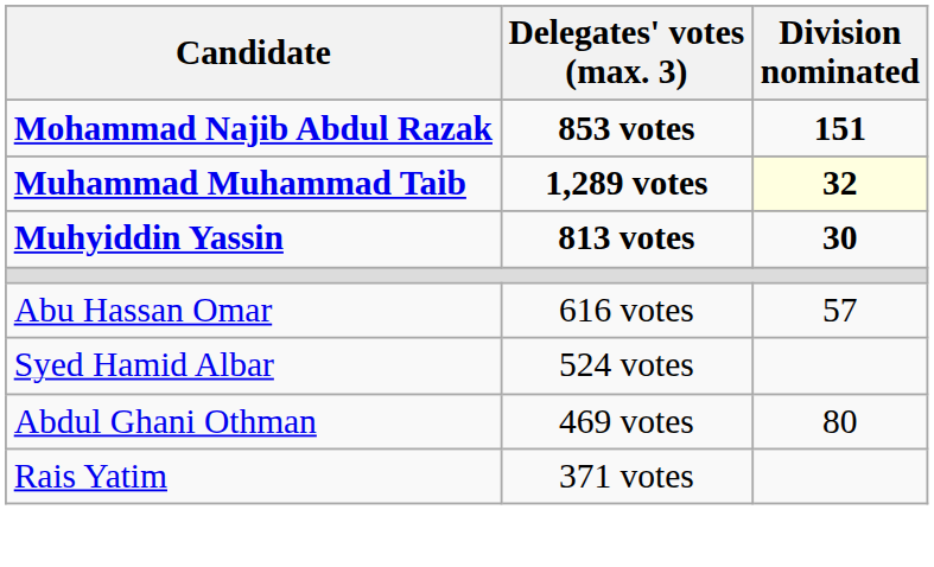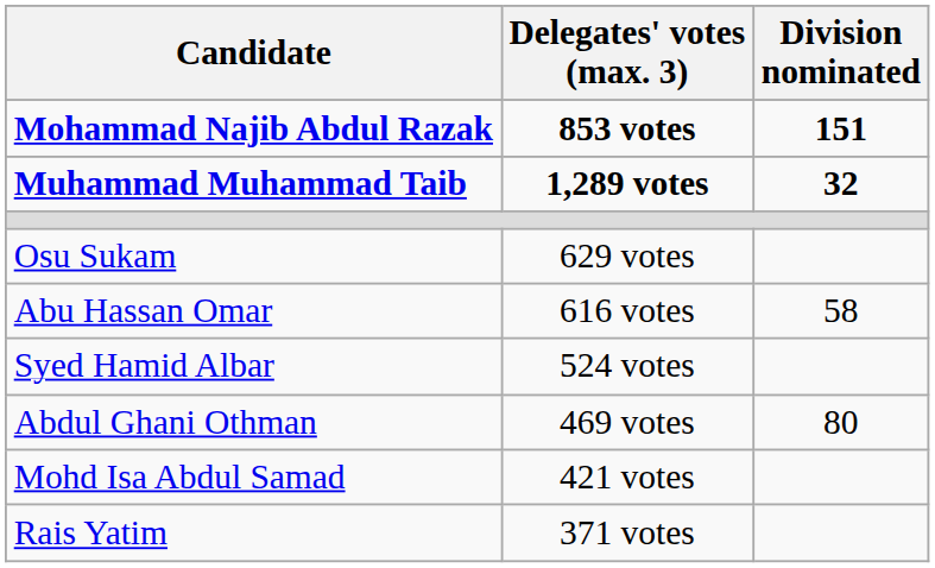Muhammad Muhammad Taib | Division nominated: lightyellow background -> no background
- row: Muhyiddin Yassin | 813 votes | 30
+ row: Osu Sukam | 629 votes
Abu Hassan Omar | Division nominated: 57 -> 58
+ row: Mohd Isa Abdul Samad | 421 votes
